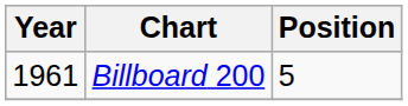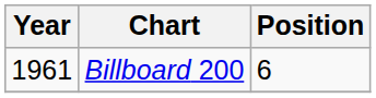Billboard 200 | Position: 5 -> 6
